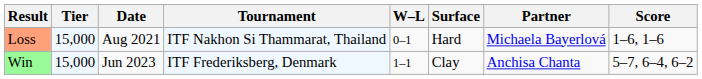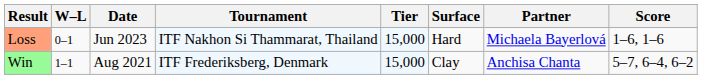columns swapped: W–L <-> Tier
Loss | Date: Aug 2021 -> Jun 2023
Win | Date: Jun 2023 -> Aug 2021
